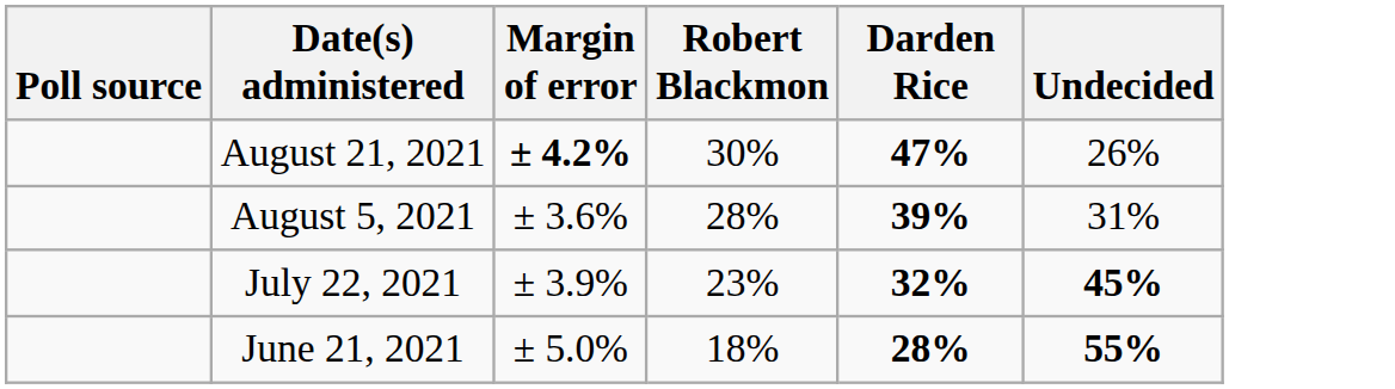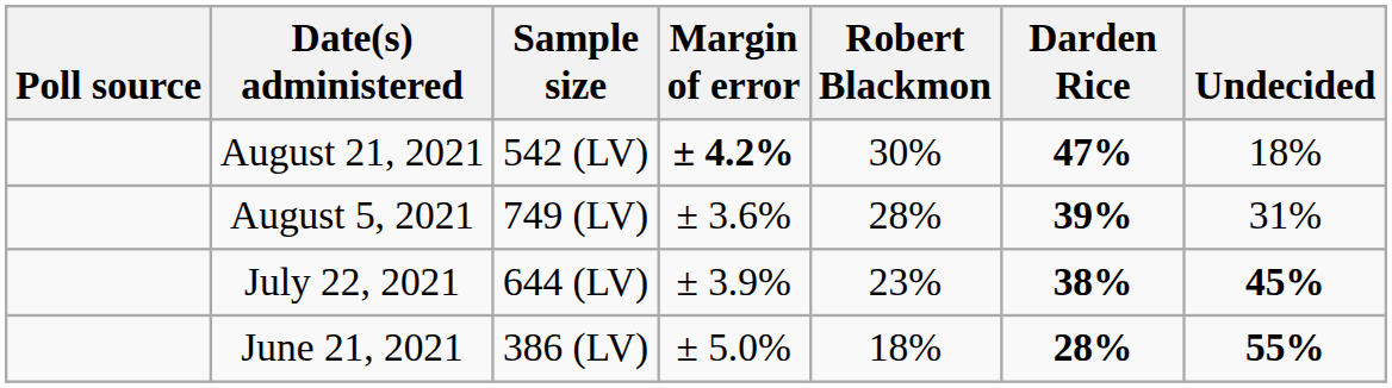+ column: Sample size | 542 (LV) | 749 (LV) | 644 (LV) | 386 (LV)
August 21, 2021 | Undecided: 26% -> 18%
July 22, 2021 | Darden Rice: 32% -> 38%
